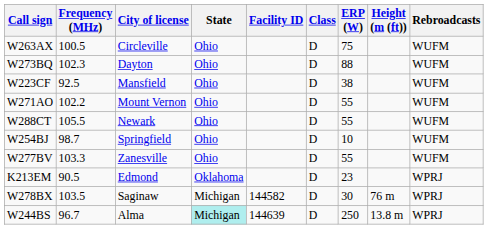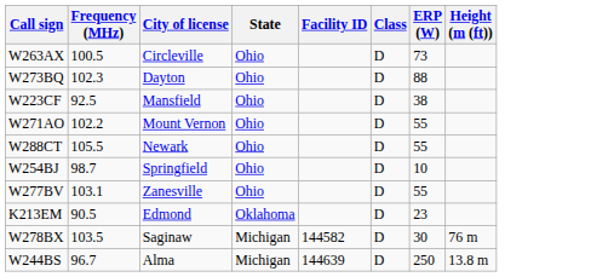- column: Rebroadcasts | WUFM | WUFM | WUFM | WUFM | WUFM | WUFM | WUFM | WPRJ | WPRJ | WPRJ
W263AX | ERP (W): 75 -> 73
W277BV | Frequency (MHz): 103.3 -> 103.1
W244BS | State: paleturquoise background -> no background
